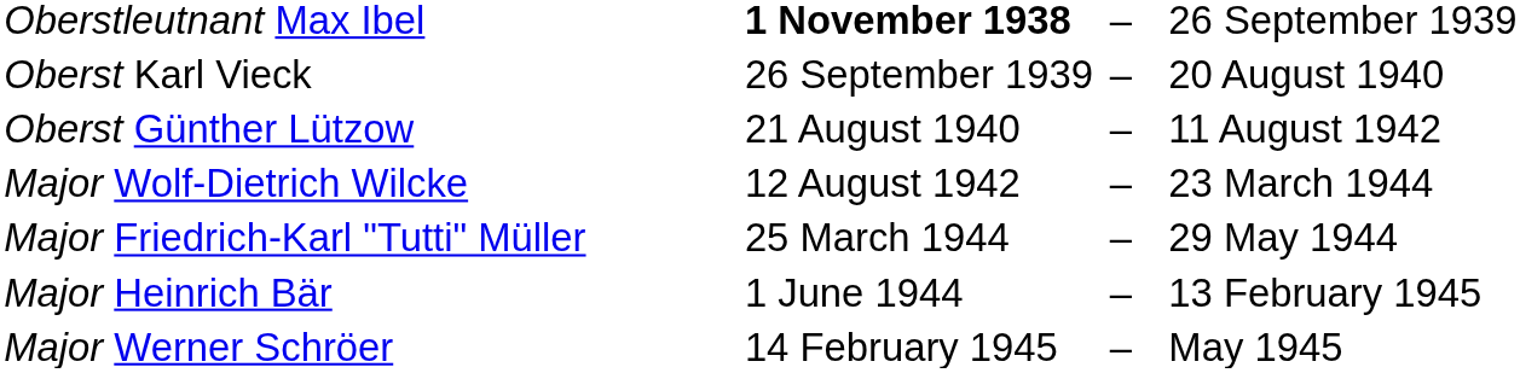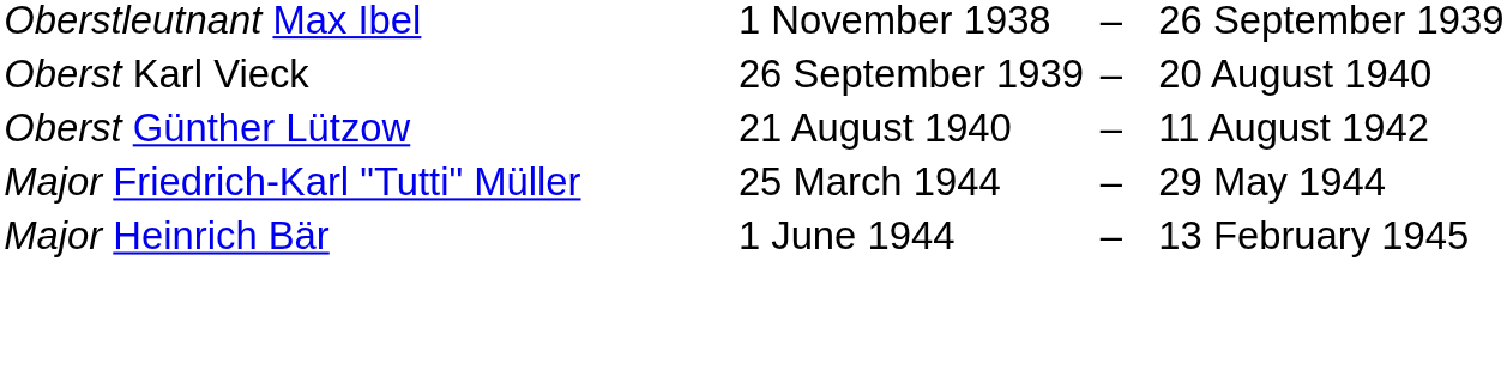Oberstleutnant Max Ibel | column 2: bold -> normal
- row: Major Wolf-Dietrich Wilcke | 12 August 1942 | – | 23 March 1944
- row: Major Werner Schröer | 14 February 1945 | – | May 1945
